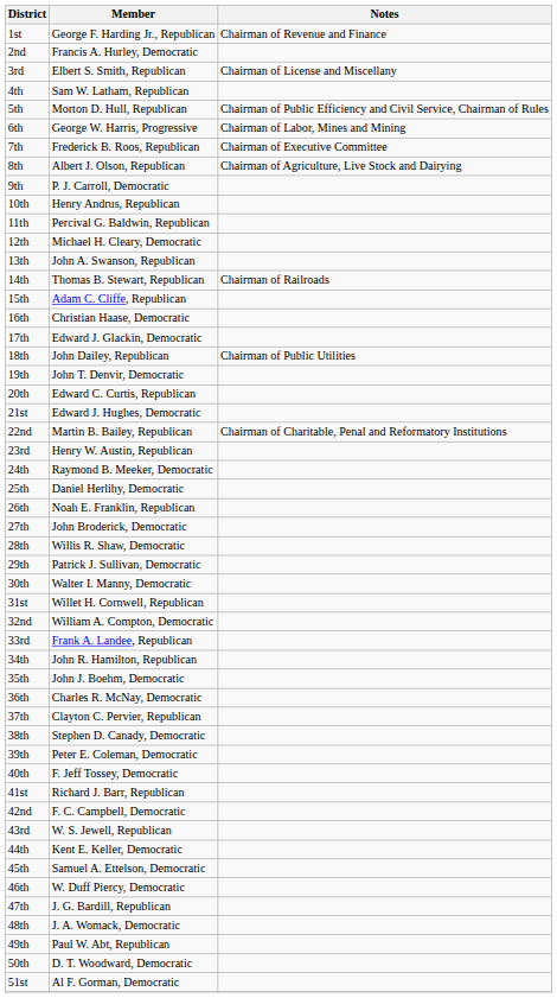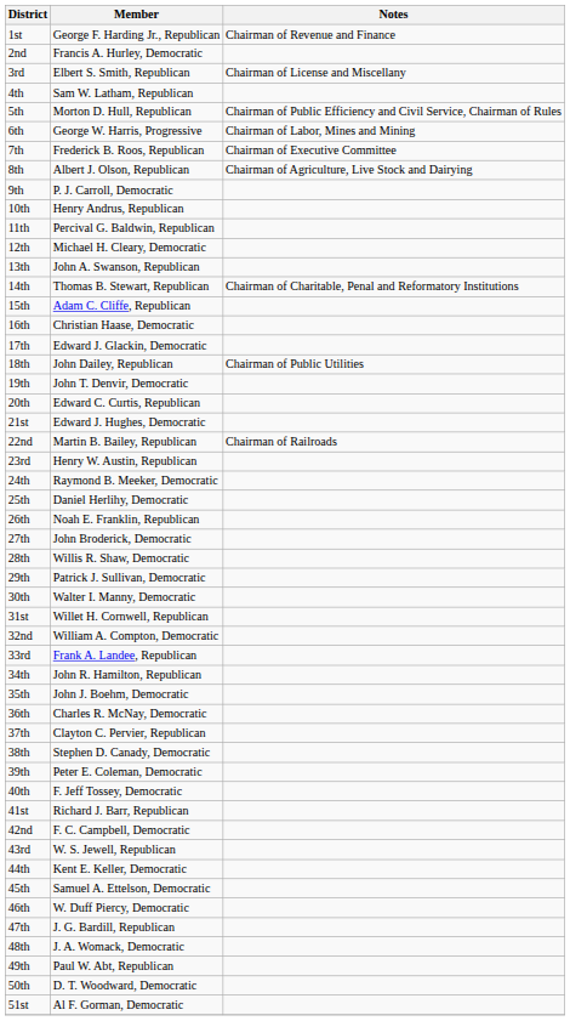14th | Notes: Chairman of Railroads -> Chairman of Charitable, Penal and Reformatory Institutions
22nd | Notes: Chairman of Charitable, Penal and Reformatory Institutions -> Chairman of Railroads
